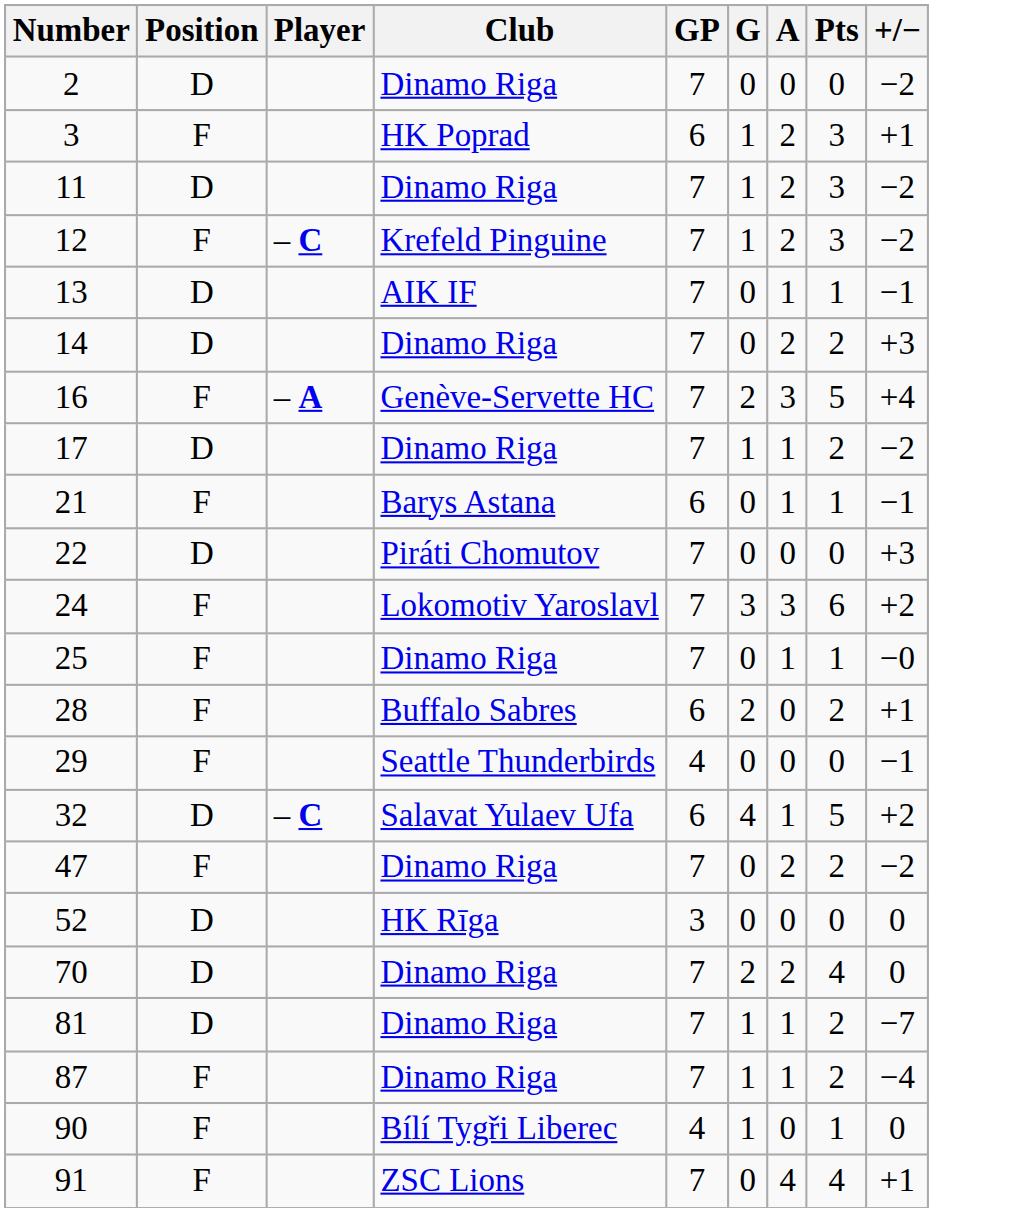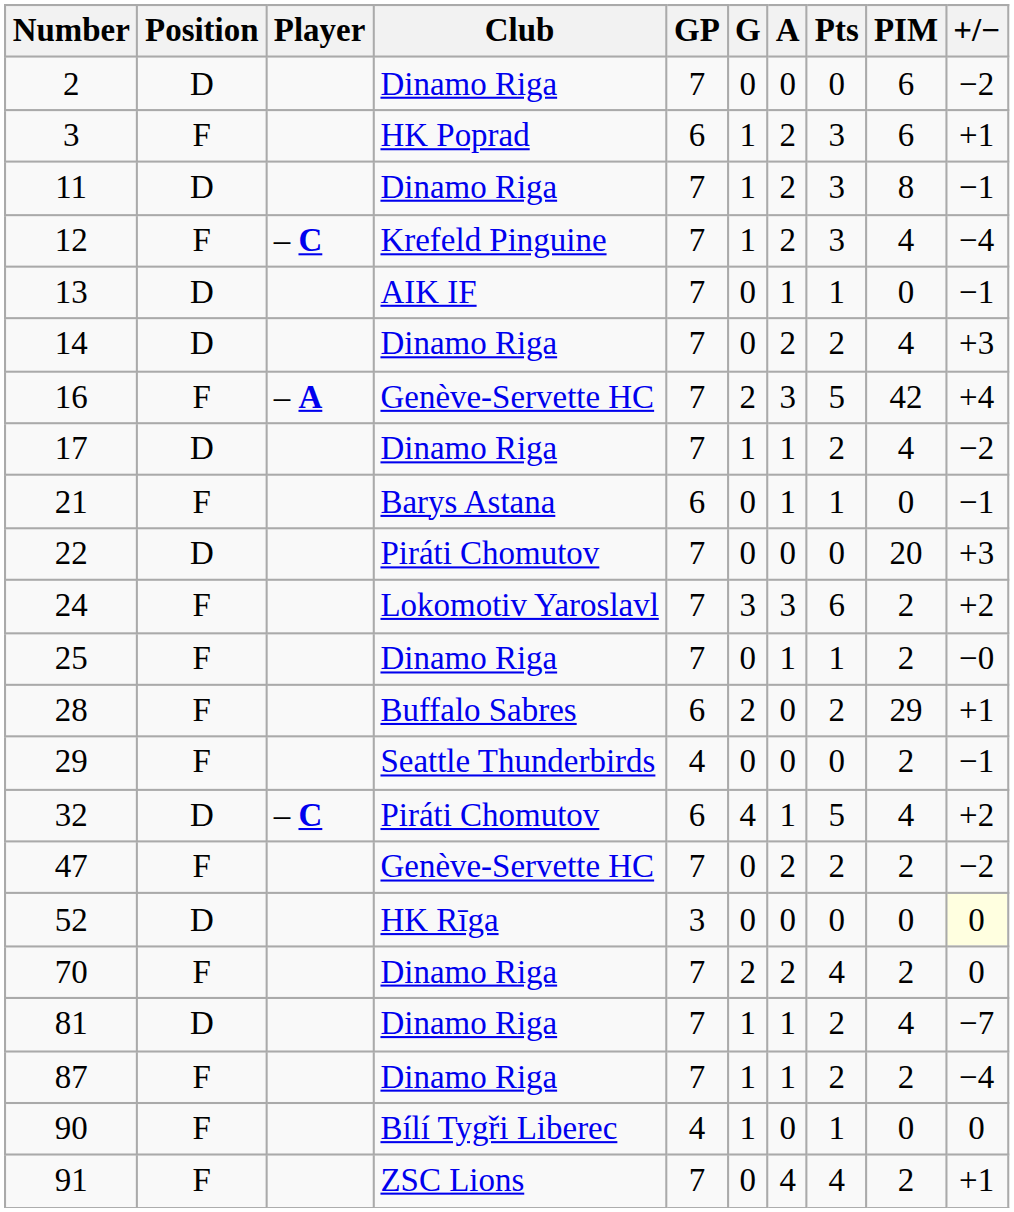+ column: PIM | 6 | 6 | 8 | 4 | 0 | 4 | 42 | 4 | 0 | 20 | 2 | 2 | 29 | 2 | 4 | 2 | 0 | 2 | 4 | 2 | 0 | 2
11 | +/−: −2 -> −1
12 | +/−: −2 -> −4
32 | Club: Salavat Yulaev Ufa -> Piráti Chomutov
47 | Club: Dinamo Riga -> Genève-Servette HC
52 | +/−: no background -> lightyellow background
70 | Position: D -> F
